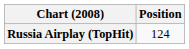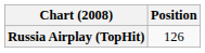Russia Airplay (TopHit) | Position: 124 -> 126
